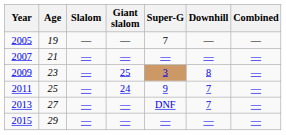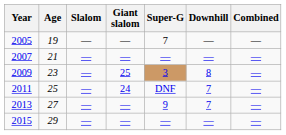2011 | Super-G: 9 -> DNF
2013 | Super-G: DNF -> 9
